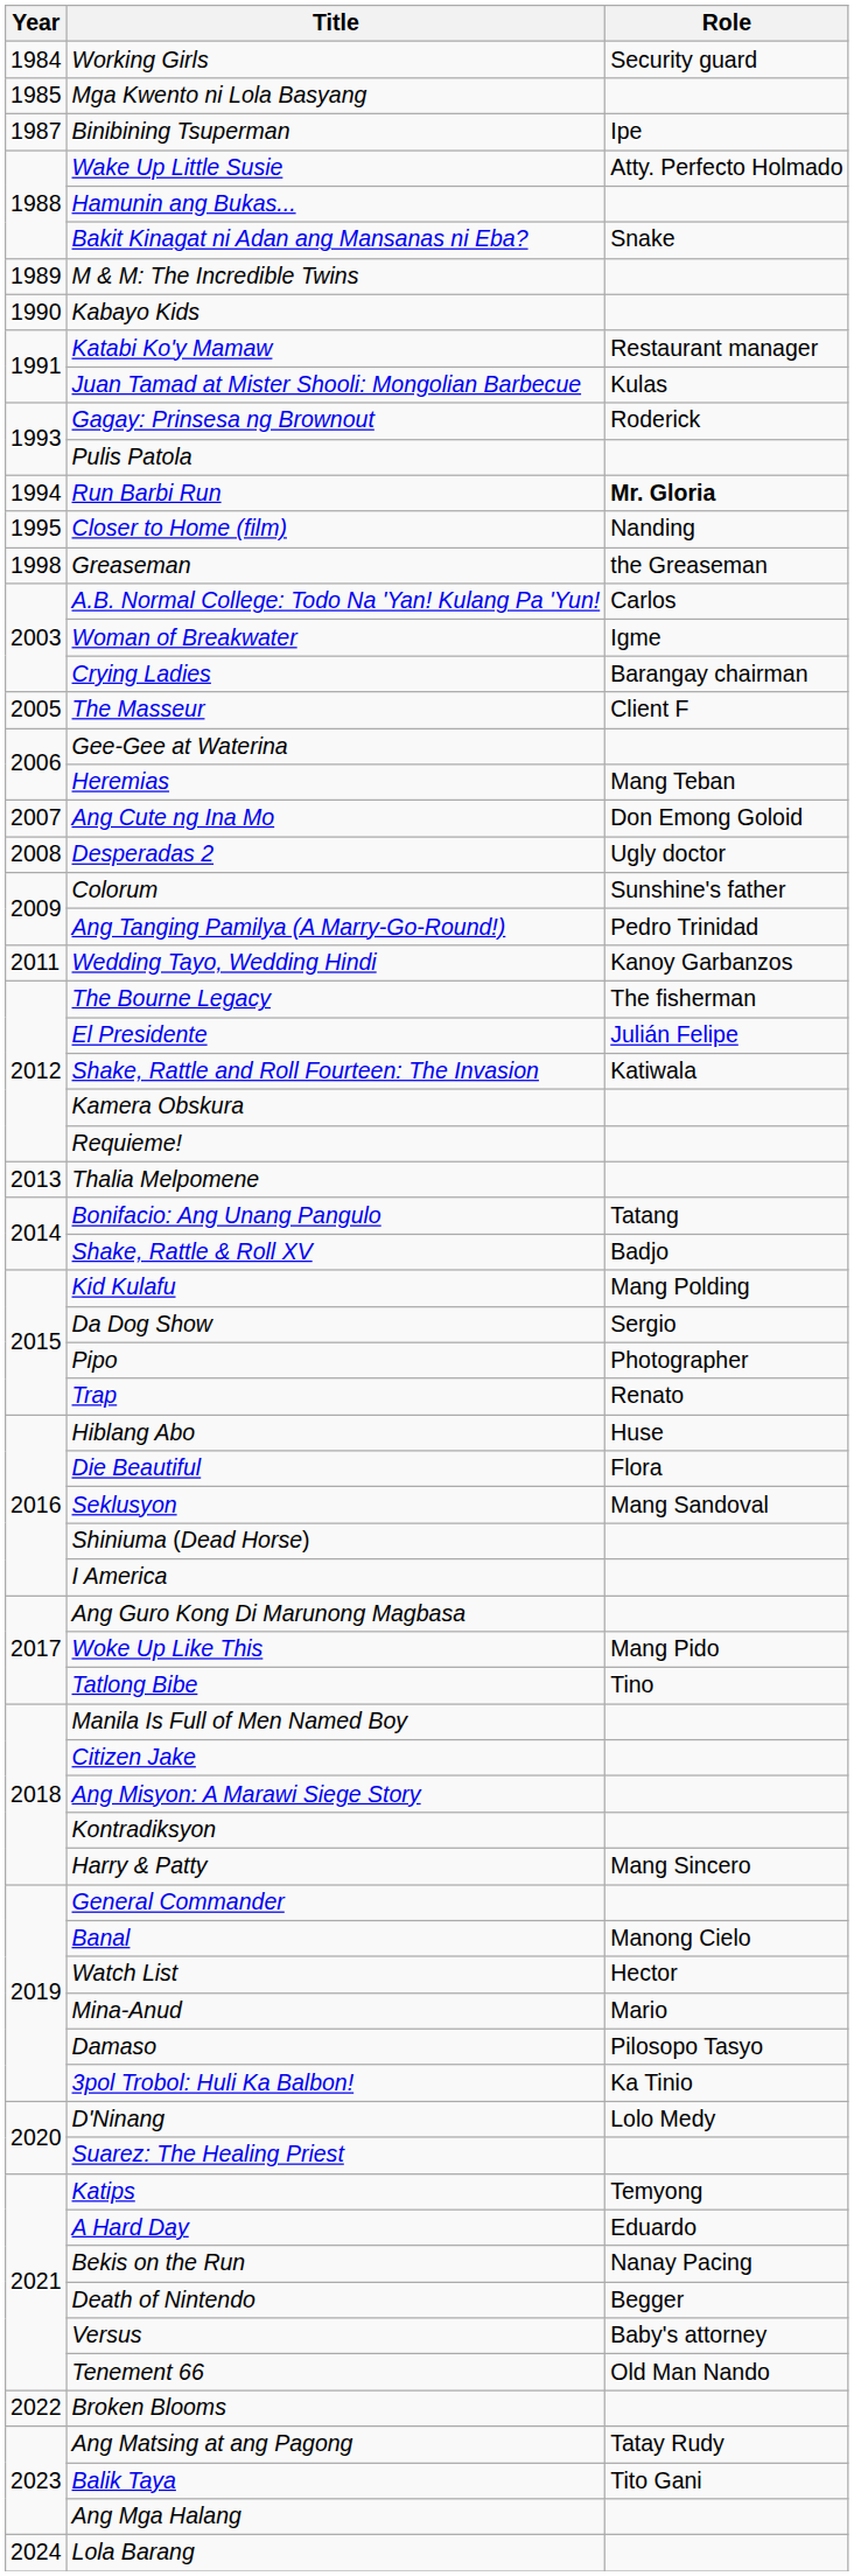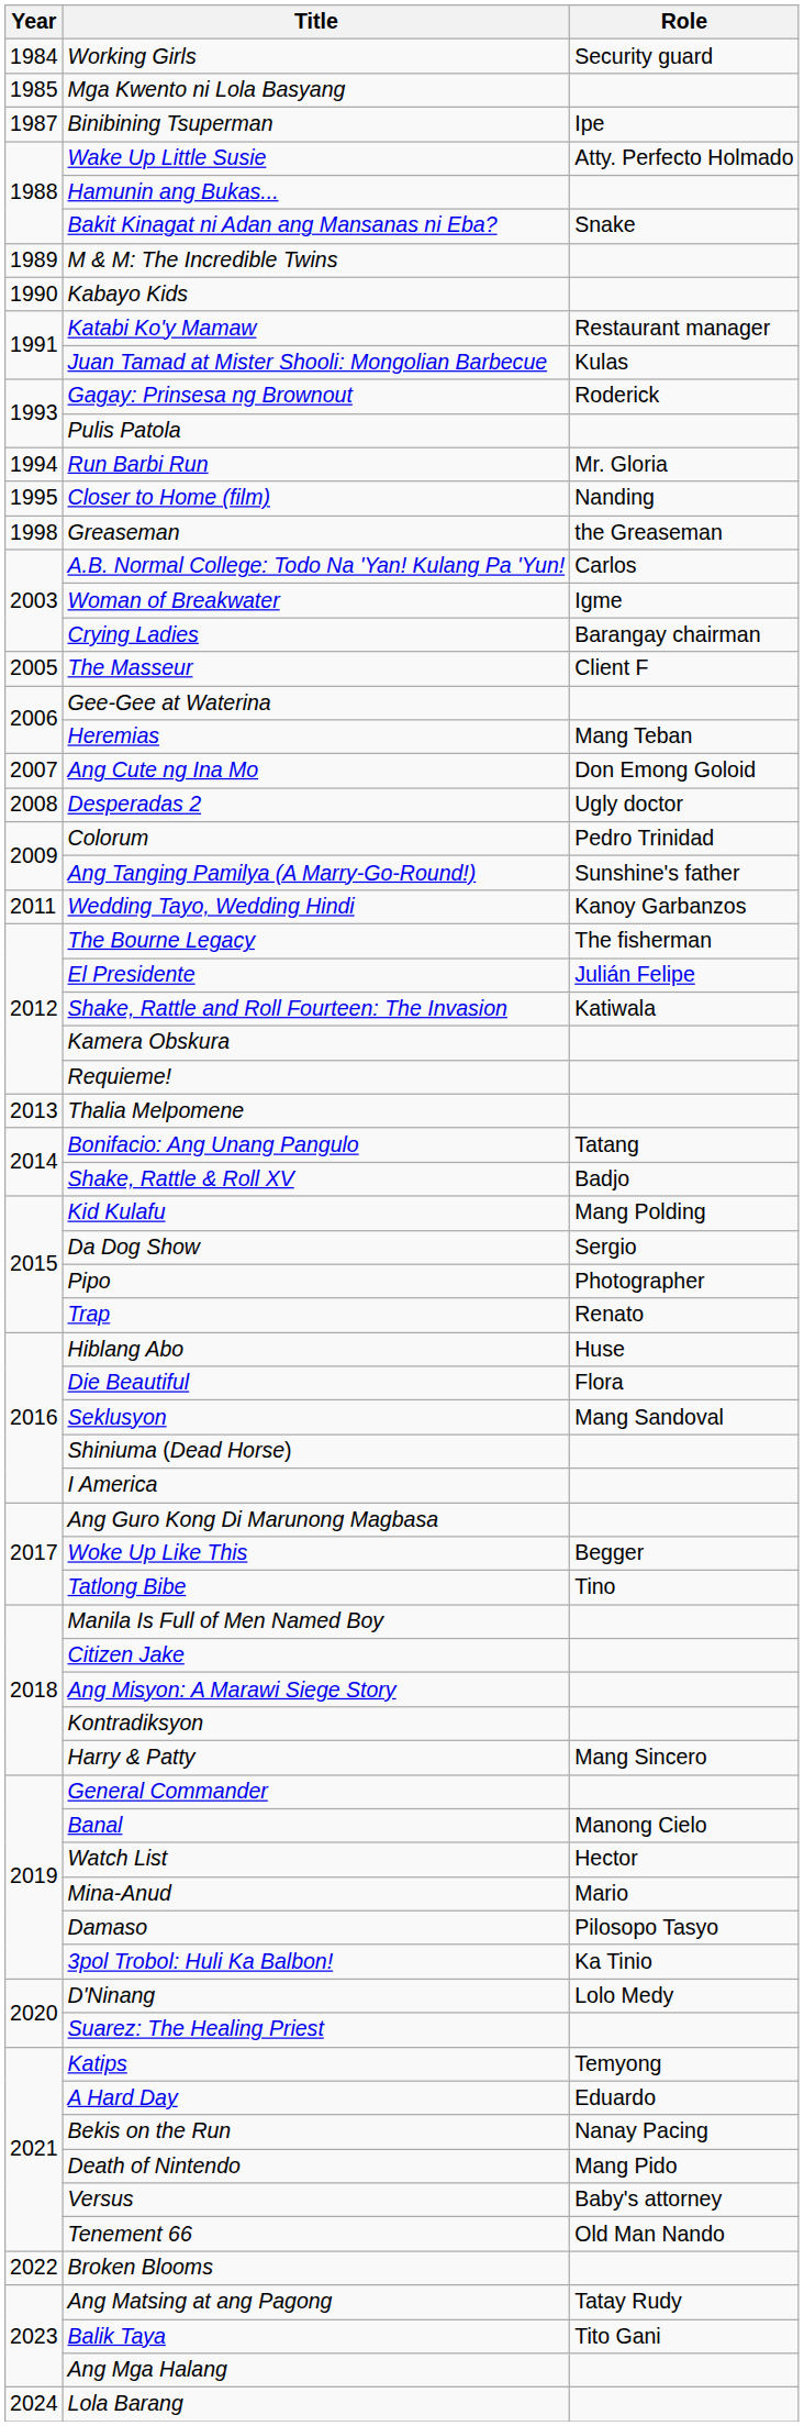Run Barbi Run | Role: bold -> normal
Colorum | Role: Sunshine's father -> Pedro Trinidad
Ang Tanging Pamilya (A Marry-Go-Round!) | Role: Pedro Trinidad -> Sunshine's father
Woke Up Like This | Role: Mang Pido -> Begger
Death of Nintendo | Role: Begger -> Mang Pido
